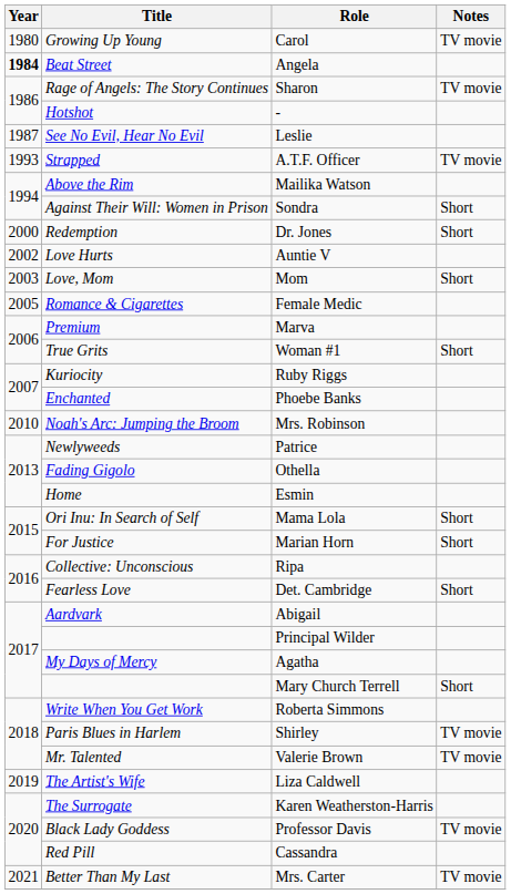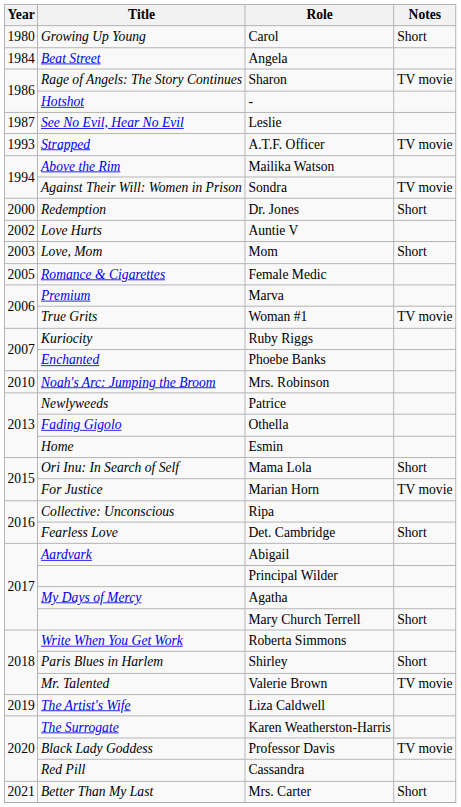Carol | Notes: TV movie -> Short
Angela | Year: bold -> normal
Sondra | Notes: Short -> TV movie
Woman #1 | Notes: Short -> TV movie
Marian Horn | Notes: Short -> TV movie
Shirley | Notes: TV movie -> Short
Mrs. Carter | Notes: TV movie -> Short
